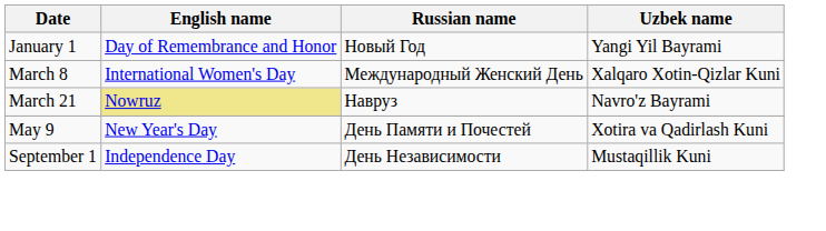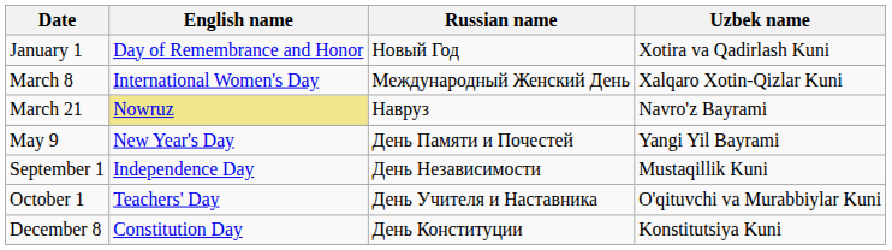January 1 | Uzbek name: Yangi Yil Bayrami -> Xotira va Qadirlash Kuni
May 9 | Uzbek name: Xotira va Qadirlash Kuni -> Yangi Yil Bayrami
+ row: October 1 | Teachers' Day | День Учителя и Наставника | O'qituvchi va Murabbiylar Kuni
+ row: December 8 | Constitution Day | День Конституции | Konstitutsiya Kuni
